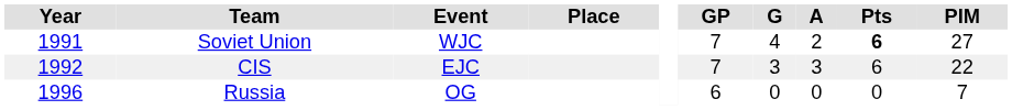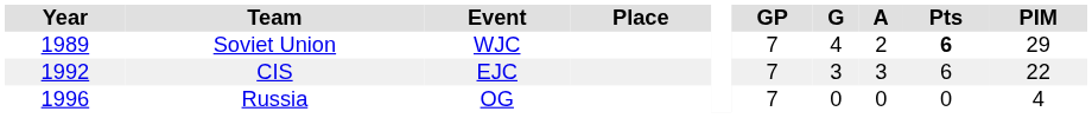Soviet Union | Year: 1991 -> 1989
Soviet Union | PIM: 27 -> 29
Russia | GP: 6 -> 7
Russia | PIM: 7 -> 4
